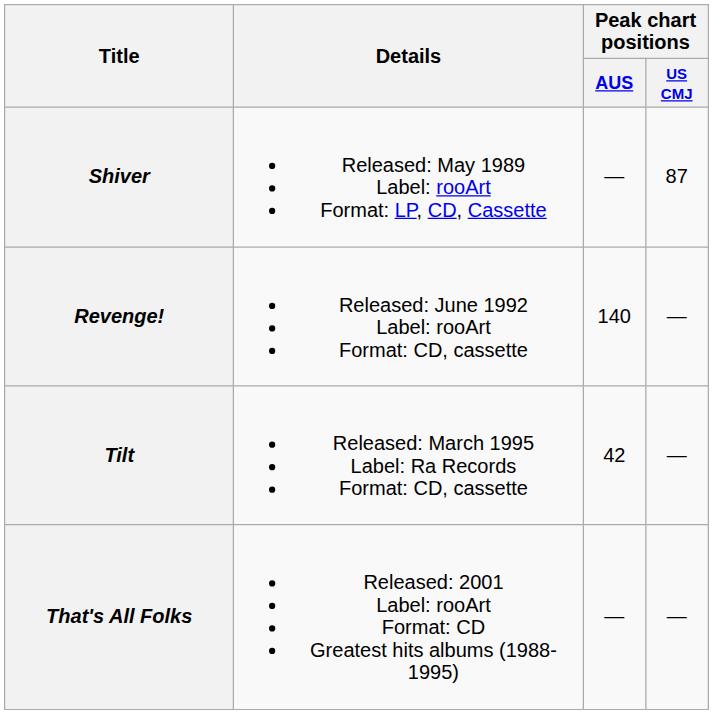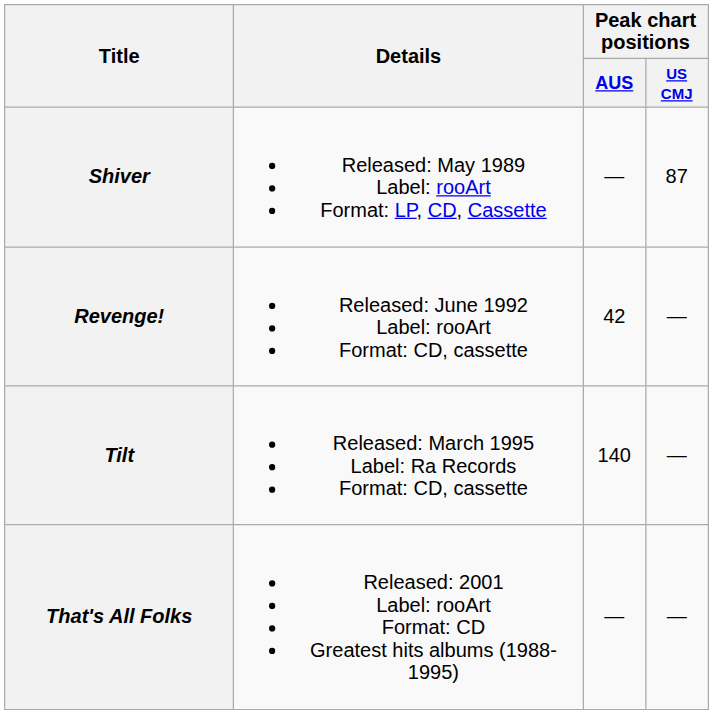Revenge! | Peak chart positions / AUS: 140 -> 42
Tilt | Peak chart positions / AUS: 42 -> 140
